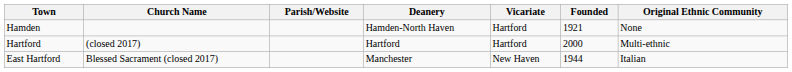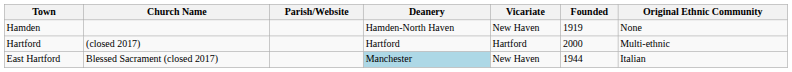Hamden | Vicariate: Hartford -> New Haven
Hamden | Founded: 1921 -> 1919
East Hartford | Deanery: no background -> lightblue background
